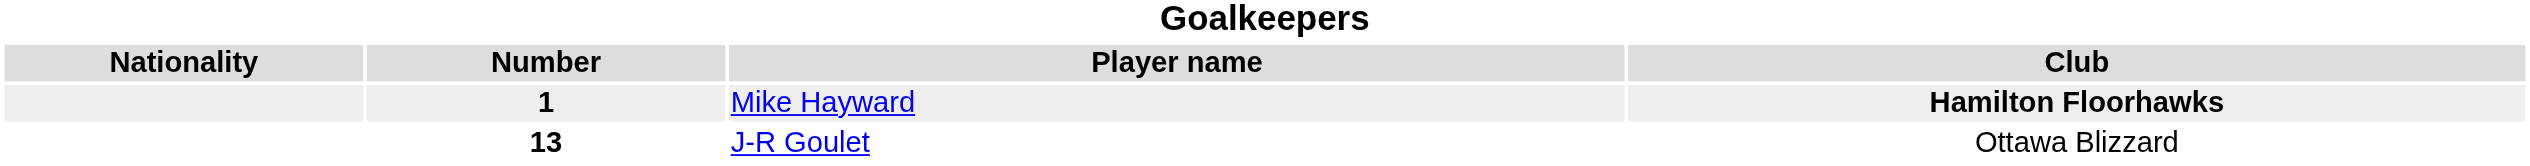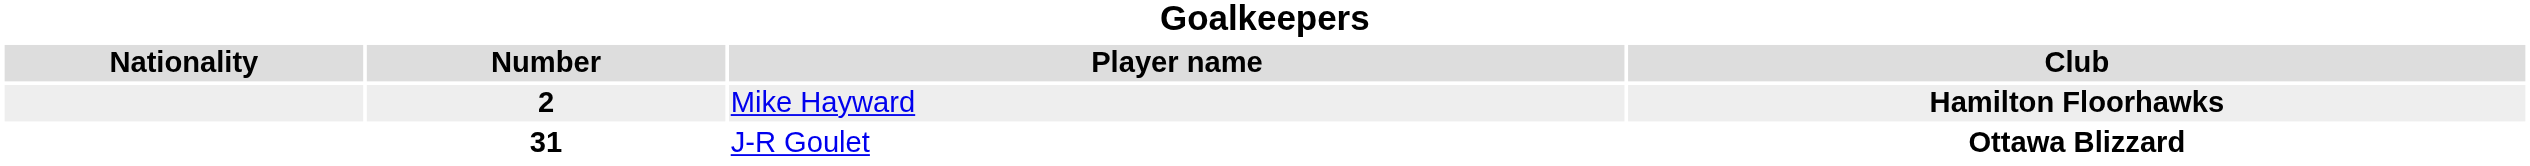Mike Hayward | Number: 1 -> 2
J-R Goulet | Number: 13 -> 31
J-R Goulet | Club: normal -> bold
